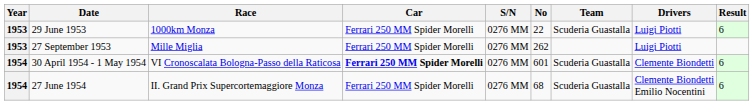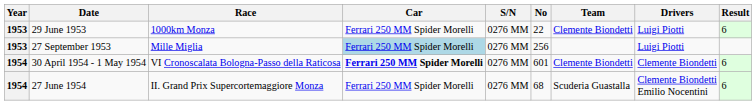29 June 1953 | Team: Scuderia Guastalla -> Clemente Biondetti
27 September 1953 | Car: no background -> lightblue background
27 September 1953 | No: 262 -> 256
30 April 1954 - 1 May 1954 | Team: Scuderia Guastalla -> Clemente Biondetti
